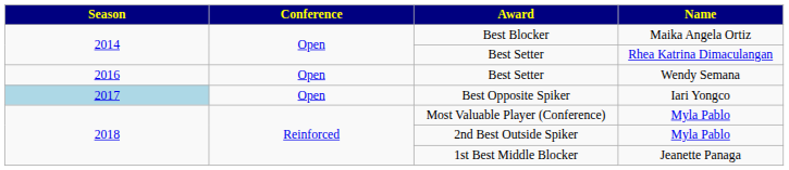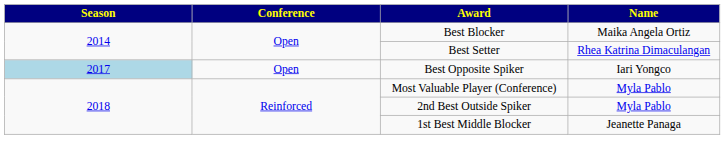- row: 2016 | Open | Best Setter | Wendy Semana
